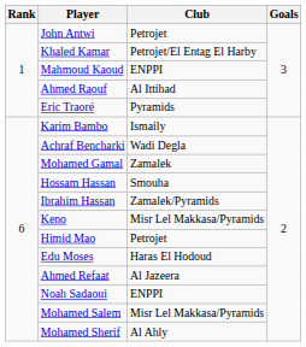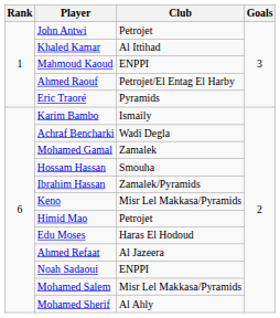Khaled Kamar | Club: Petrojet/El Entag El Harby -> Al Ittihad
Ahmed Raouf | Club: Al Ittihad -> Petrojet/El Entag El Harby
